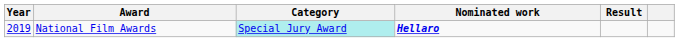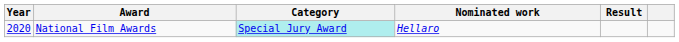National Film Awards | Year: 2019 -> 2020
National Film Awards | Nominated work: bold -> normal
